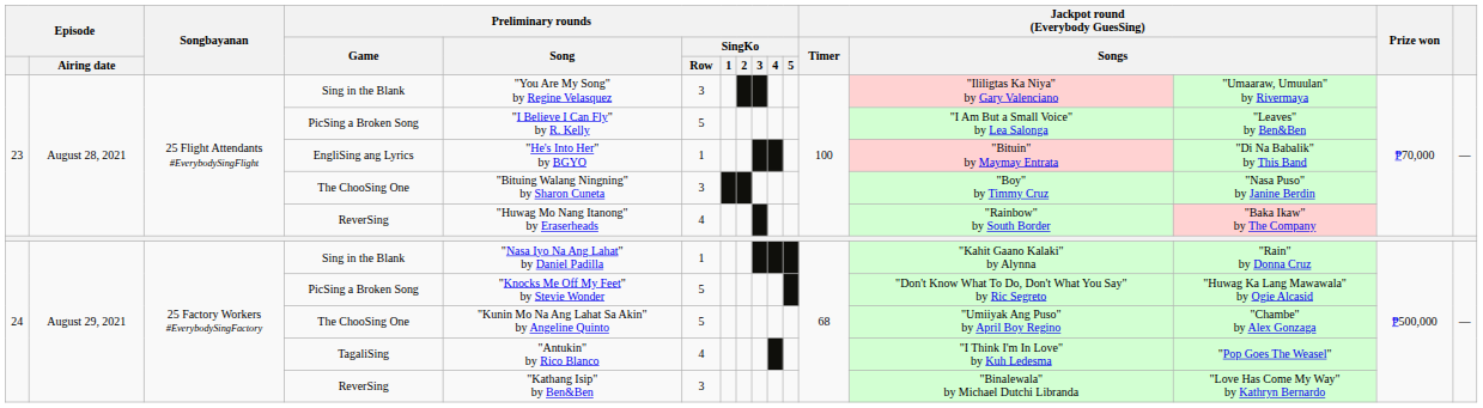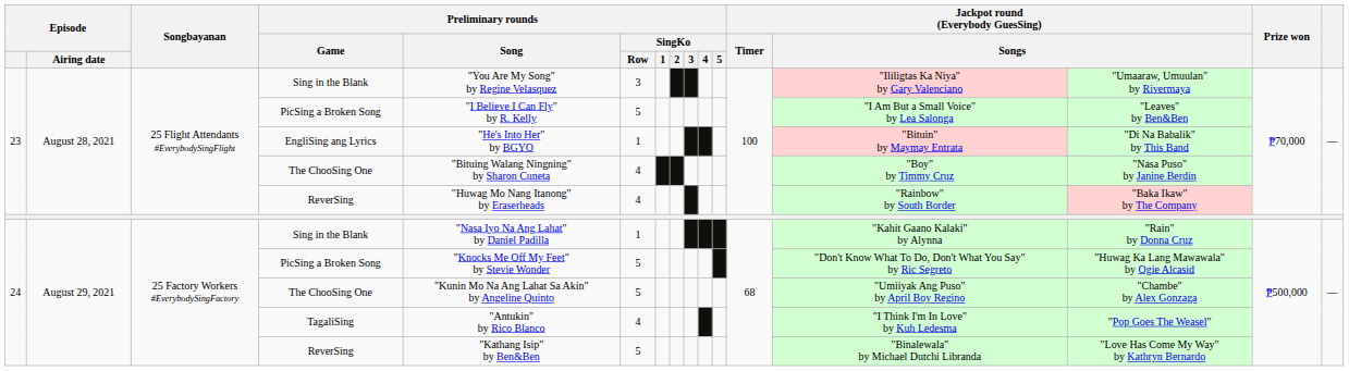23 / The ChooSing One | Preliminary rounds / SingKo / Row: 3 -> 4
24 / ReverSing | Preliminary rounds / SingKo / Row: 3 -> 5
